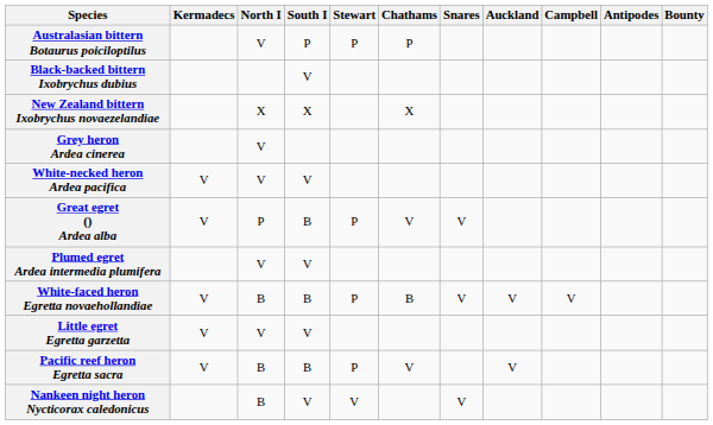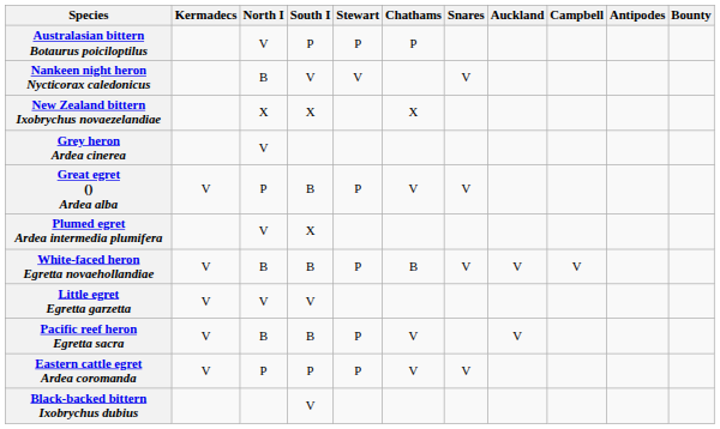rows swapped: Black-backed bittern Ixobrychus dubius <-> Nankeen night heron Nycticorax caledonicus
- row: White-necked heron Ardea pacifica | V | V | V
Plumed egret Ardea intermedia plumifera | South I: V -> X
+ row: Eastern cattle egret Ardea coromanda | V | P | P | P | V | V
